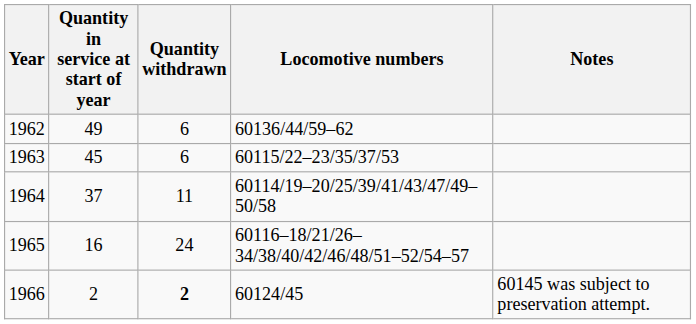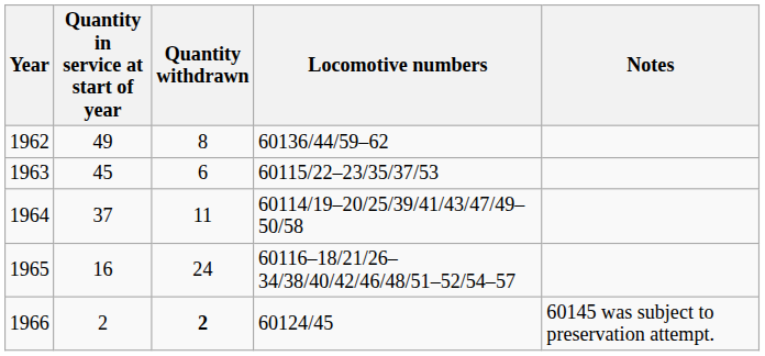1962 | Quantity withdrawn: 6 -> 8
